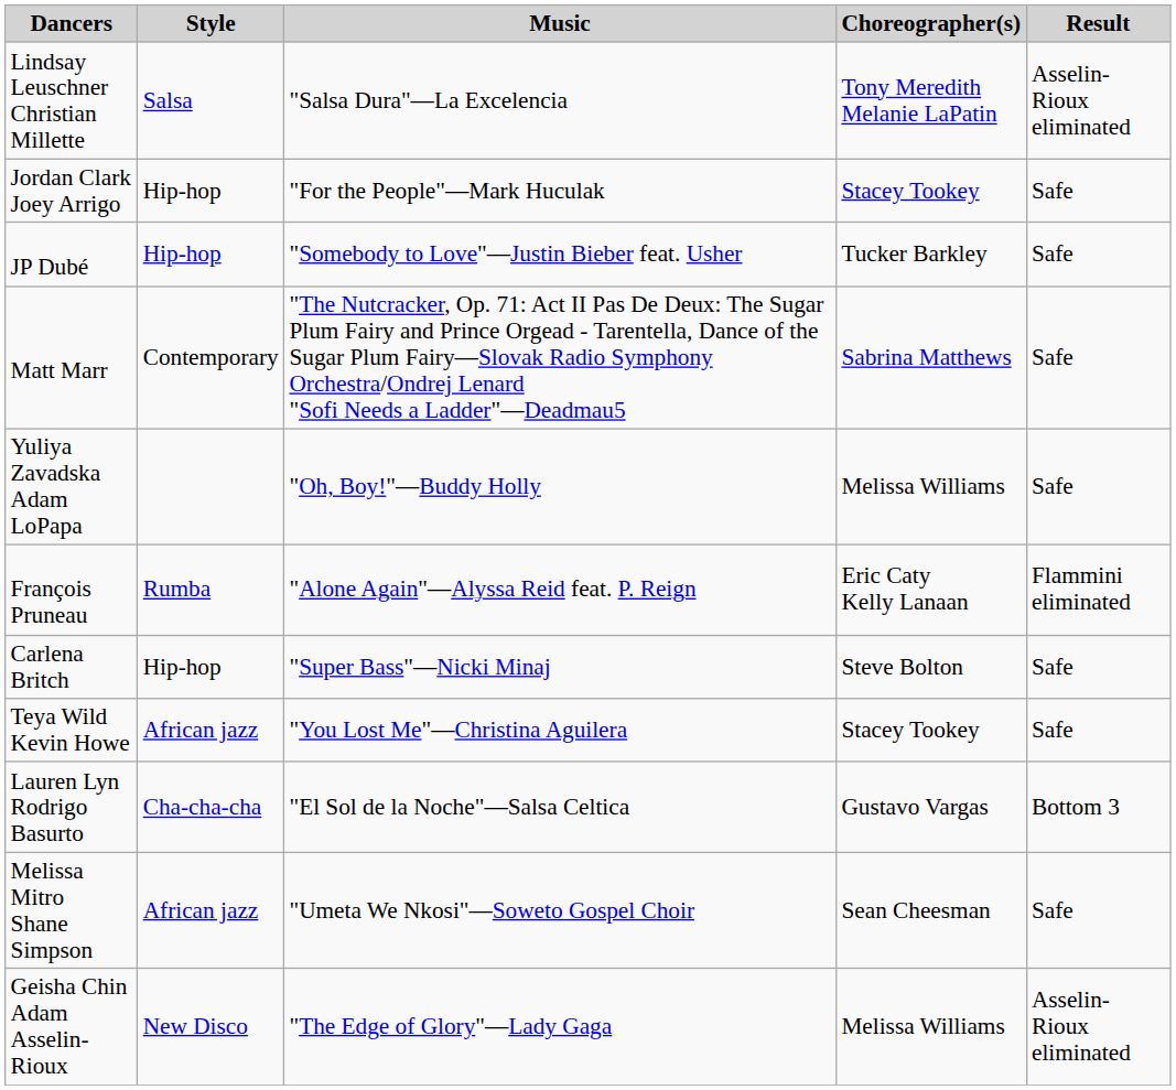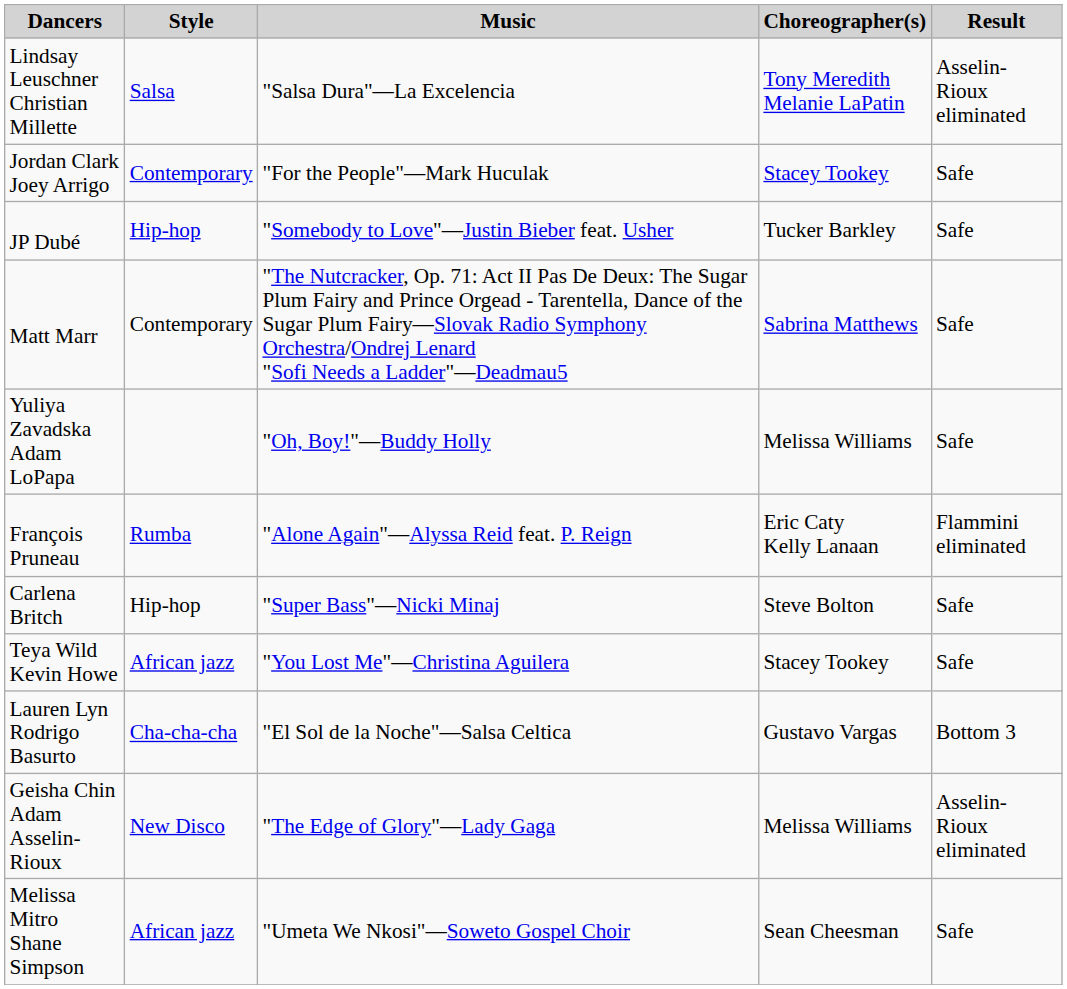Jordan Clark Joey Arrigo | Style: Hip-hop -> Contemporary
rows swapped: Geisha Chin Adam Asselin-Rioux <-> Melissa Mitro Shane Simpson
